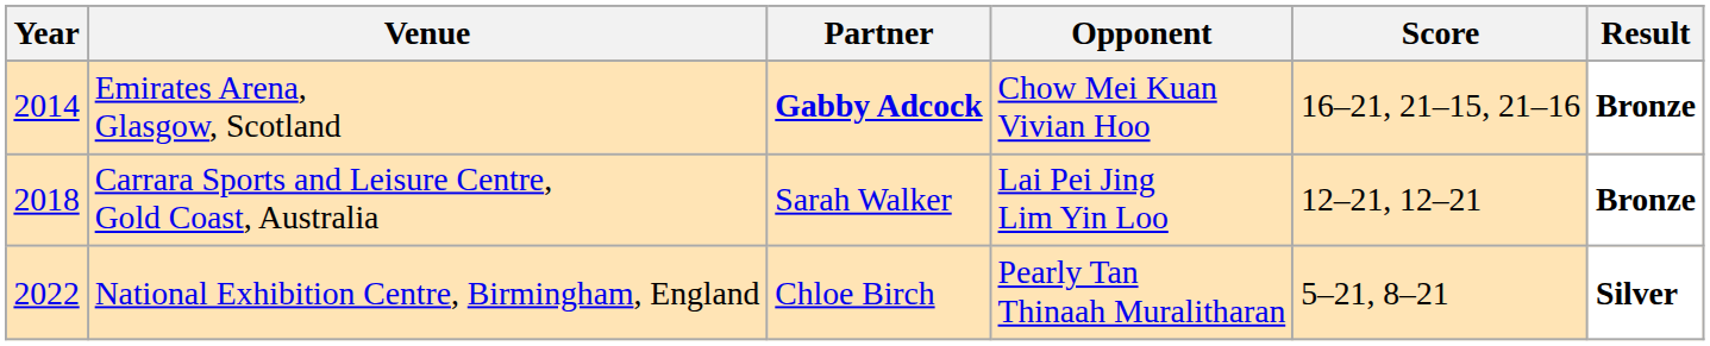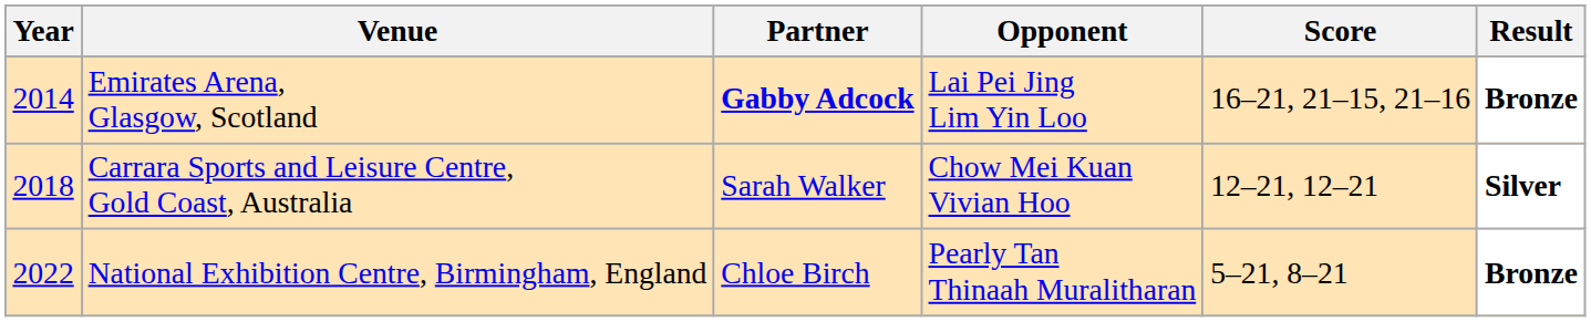Emirates Arena, Glasgow, Scotland | Opponent: Chow Mei Kuan Vivian Hoo -> Lai Pei Jing Lim Yin Loo
Carrara Sports and Leisure Centre, Gold Coast, Australia | Opponent: Lai Pei Jing Lim Yin Loo -> Chow Mei Kuan Vivian Hoo
Carrara Sports and Leisure Centre, Gold Coast, Australia | Result: Bronze -> Silver
National Exhibition Centre, Birmingham, England | Result: Silver -> Bronze
